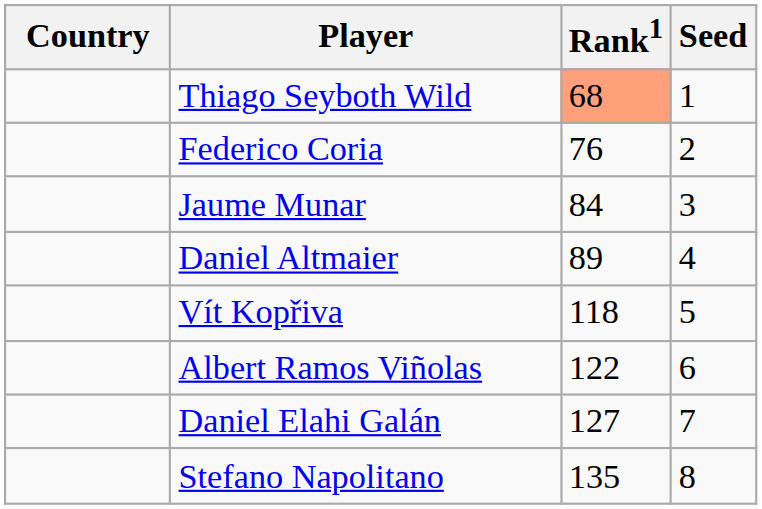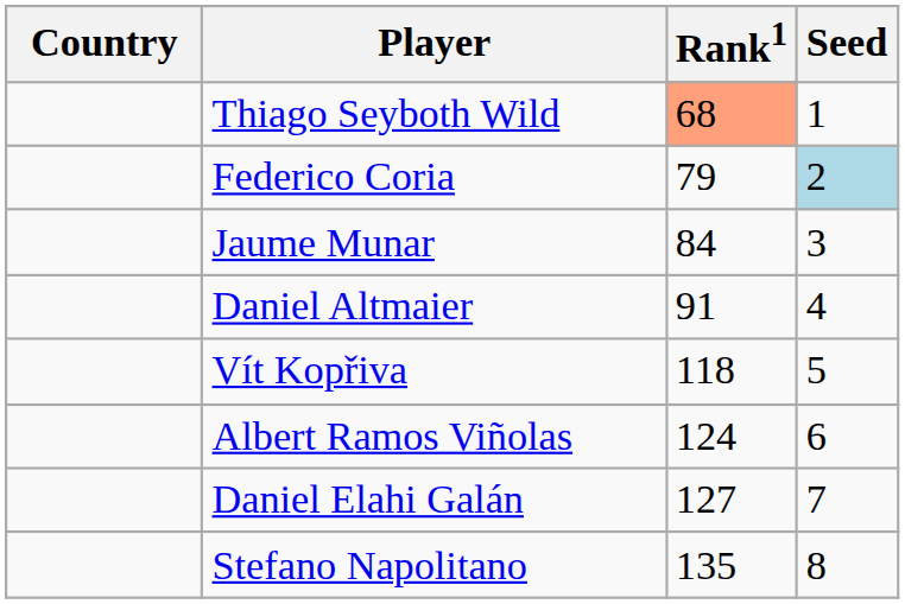Federico Coria | Rank1: 76 -> 79
Federico Coria | Seed: no background -> lightblue background
Daniel Altmaier | Rank1: 89 -> 91
Albert Ramos Viñolas | Rank1: 122 -> 124
